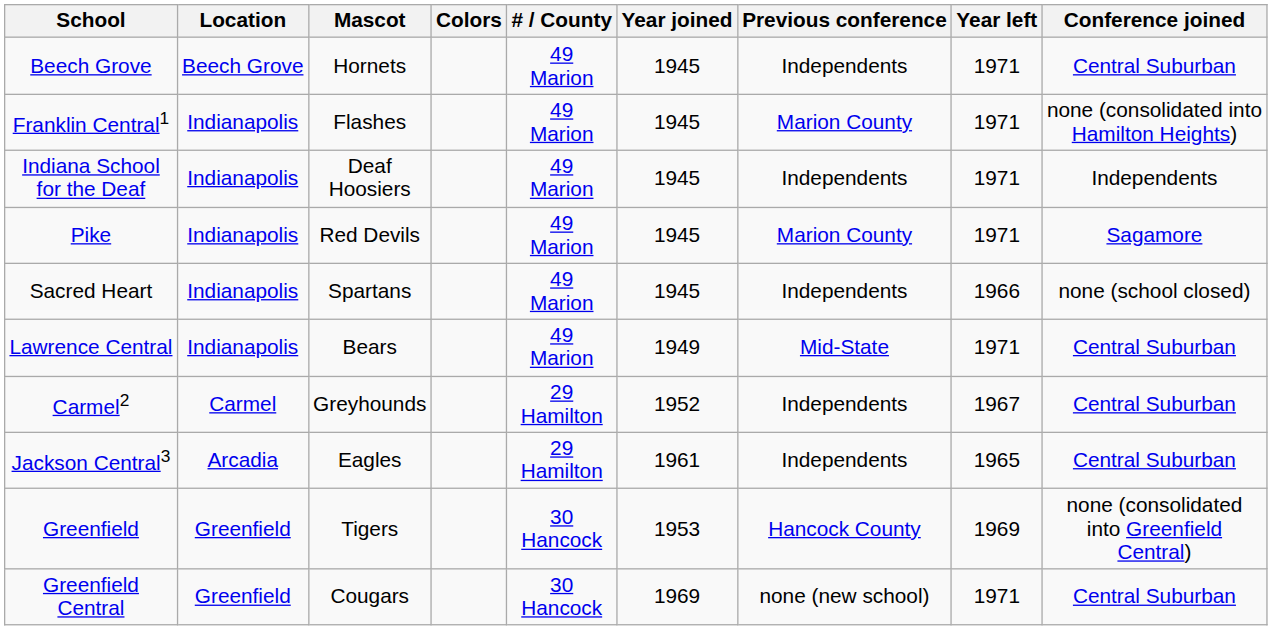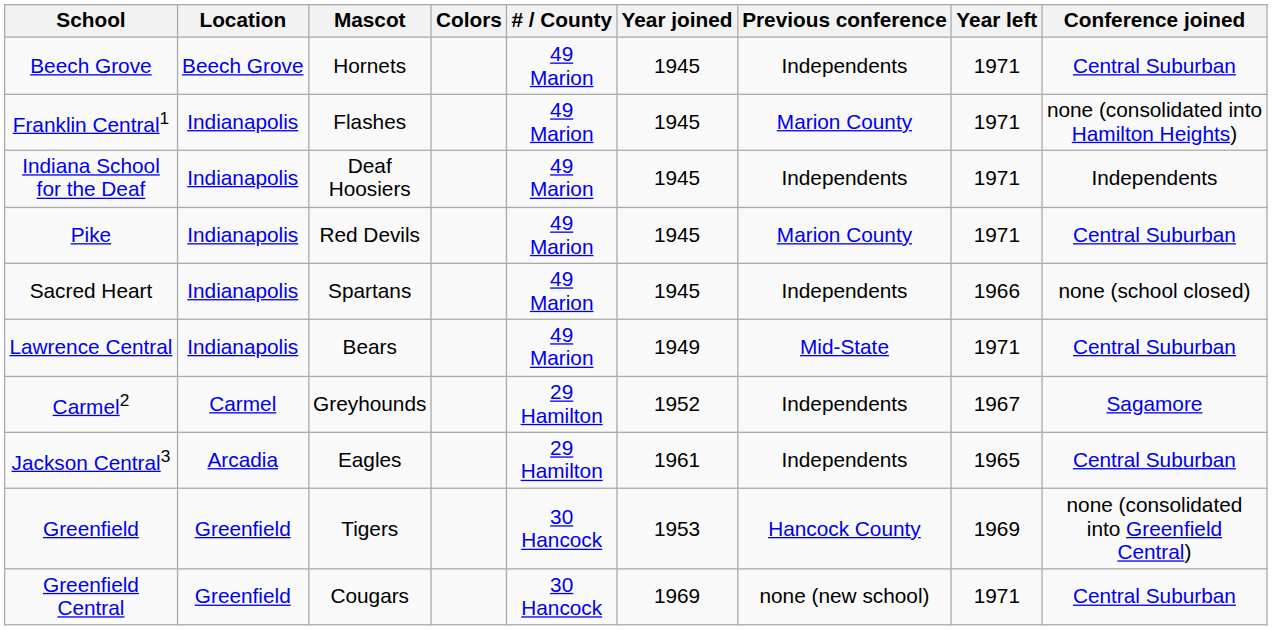Pike | Conference joined: Sagamore -> Central Suburban
Carmel2 | Conference joined: Central Suburban -> Sagamore
